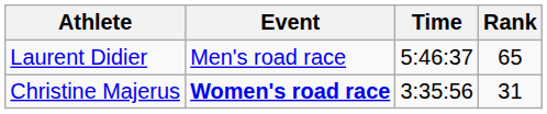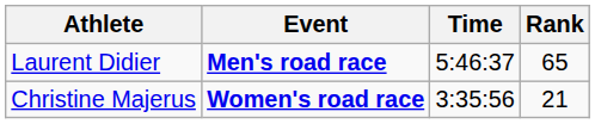Laurent Didier | Event: normal -> bold
Christine Majerus | Rank: 31 -> 21
